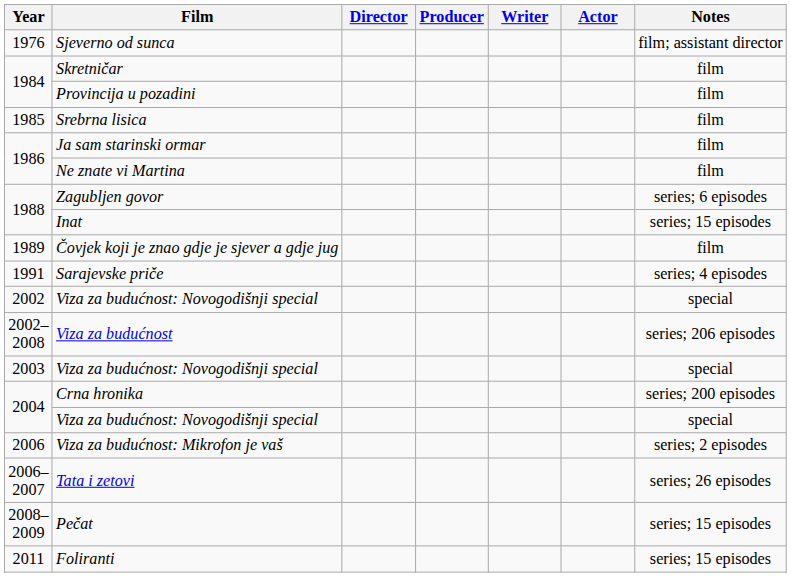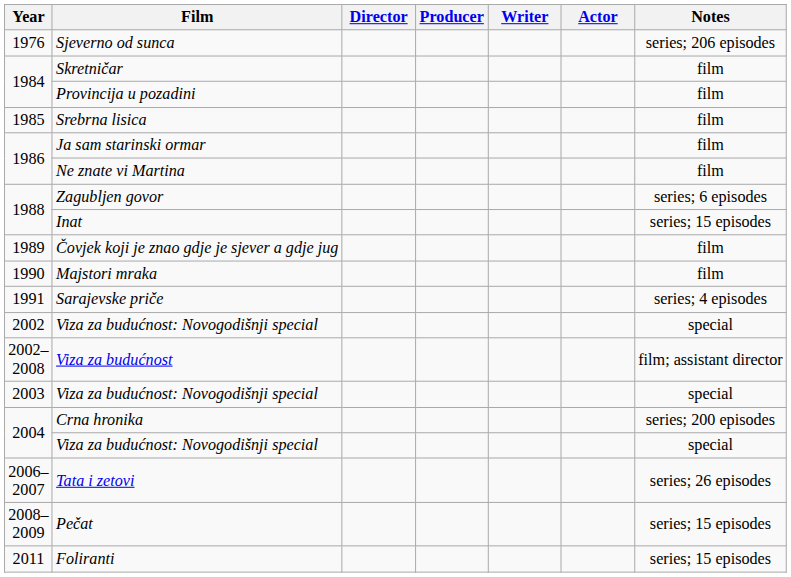Sjeverno od sunca | Notes: film; assistant director -> series; 206 episodes
+ row: 1990 | Majstori mraka | film
Viza za budućnost | Notes: series; 206 episodes -> film; assistant director
- row: 2006 | Viza za budućnost: Mikrofon je vaš | series; 2 episodes
